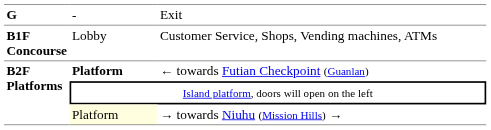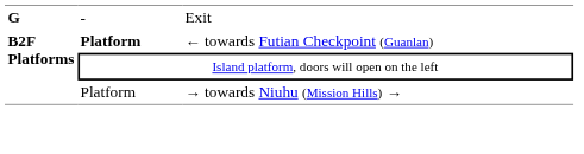- row: B1F Concourse | Lobby | Customer Service, Shops, Vending machines, ATMs
→ towards Niuhu (Mission Hills) → | column 2: lightyellow background -> no background
